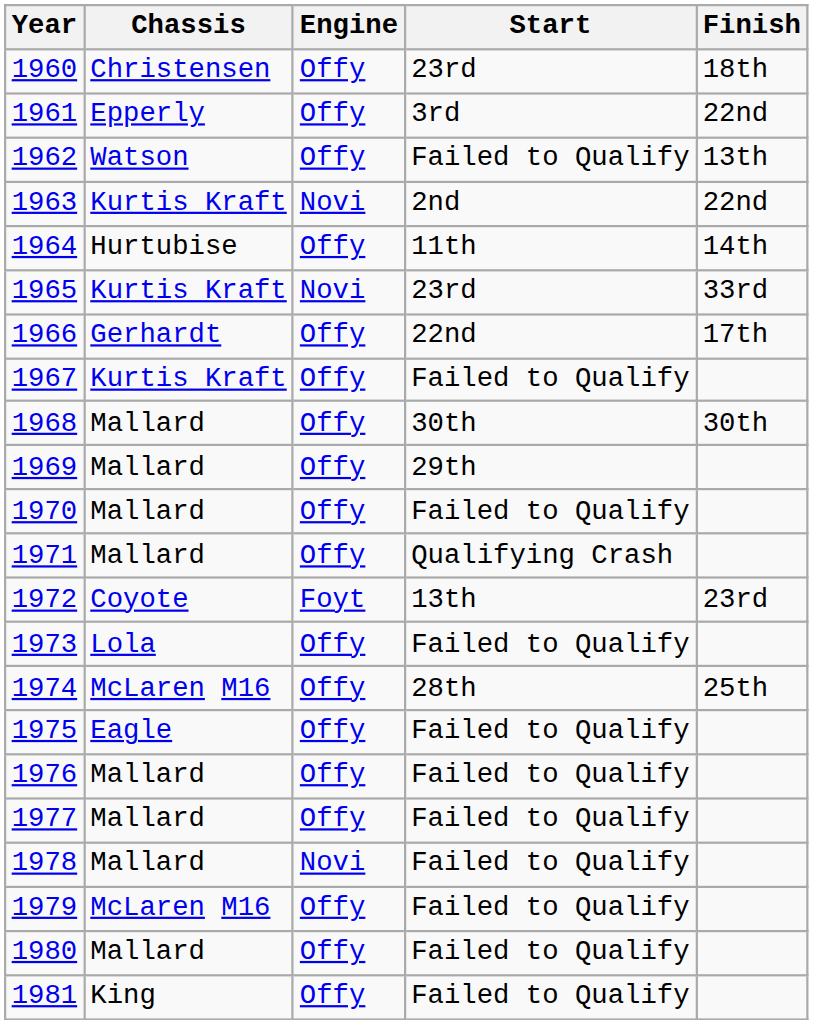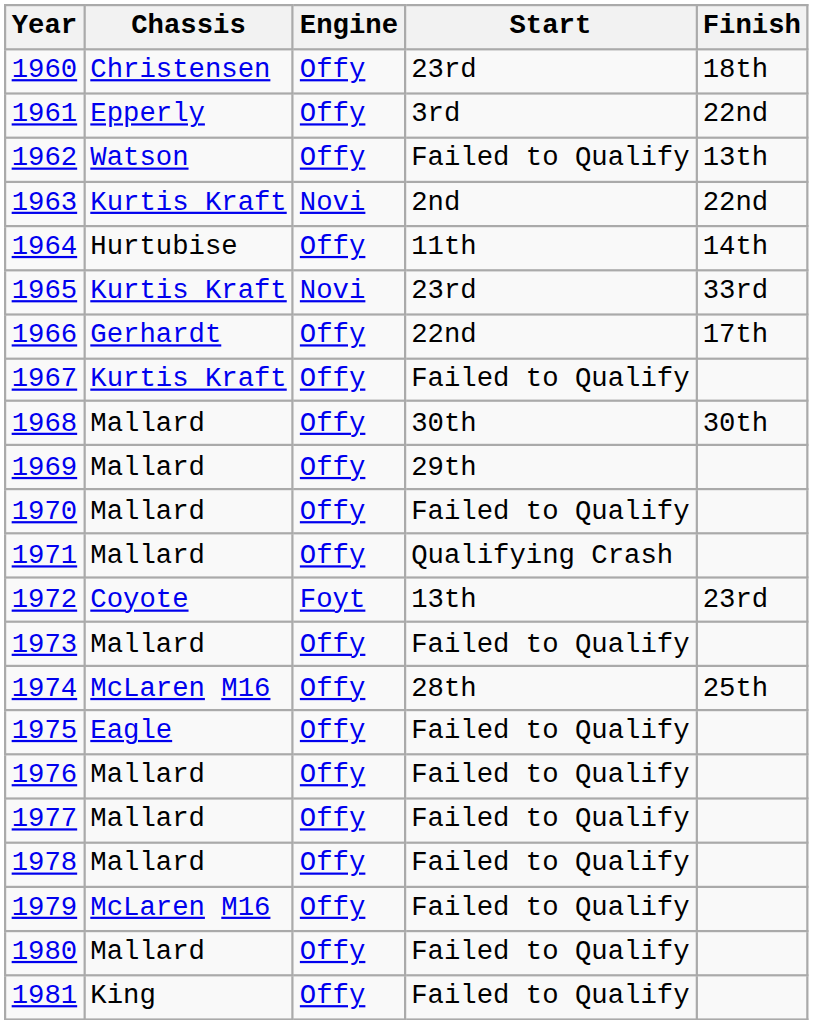1973 | Chassis: Lola -> Mallard
1978 | Engine: Novi -> Offy
